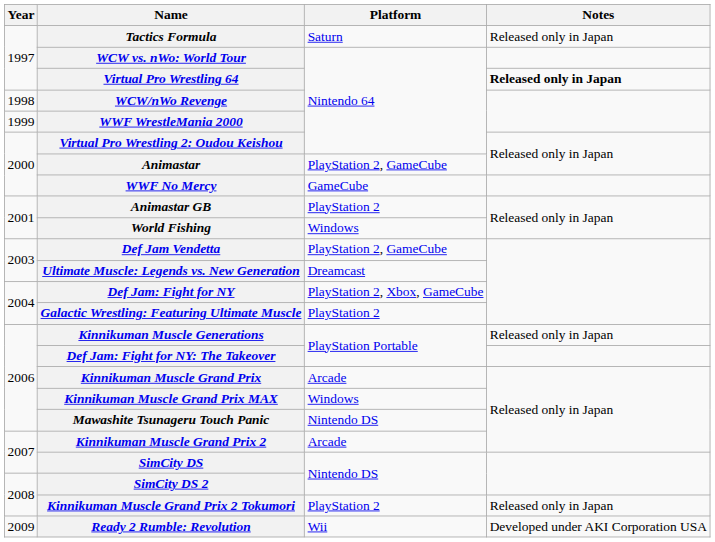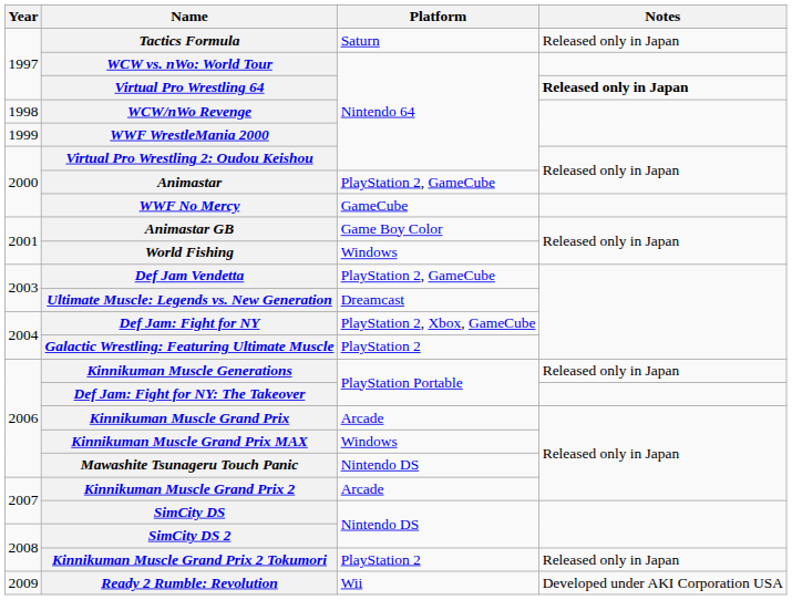Animastar GB | Platform: PlayStation 2 -> Game Boy Color
